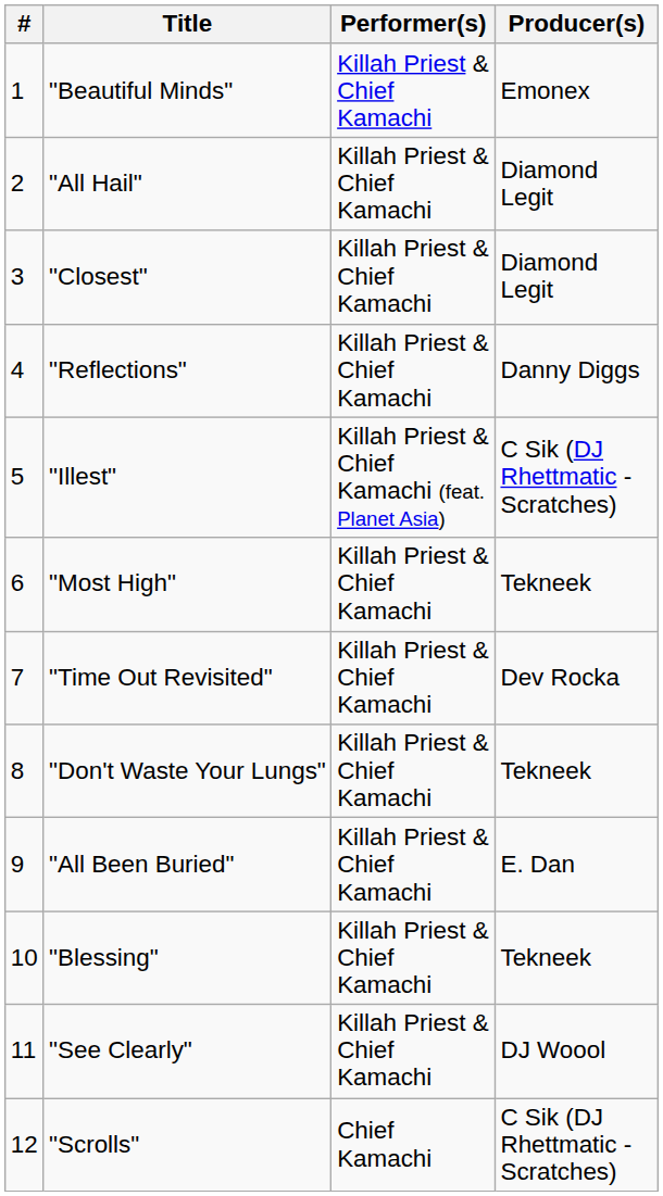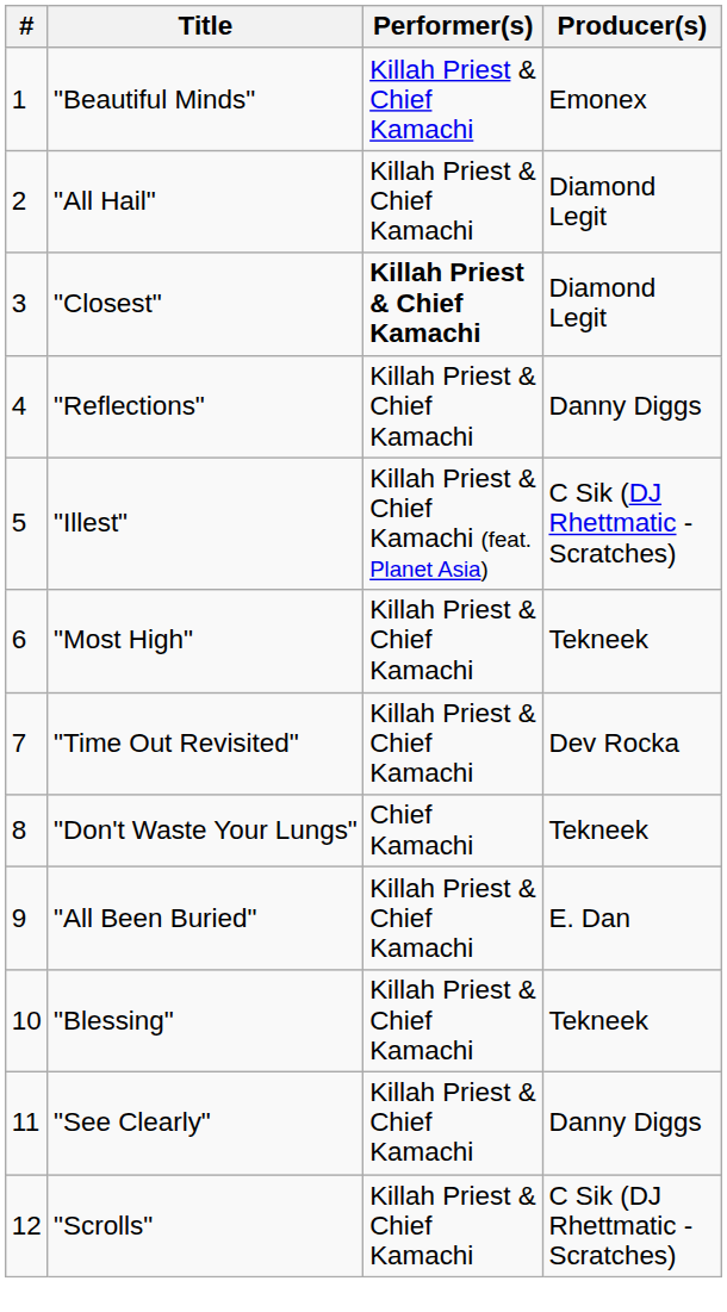"Closest" | Performer(s): normal -> bold
"Don't Waste Your Lungs" | Performer(s): Killah Priest & Chief Kamachi -> Chief Kamachi
"See Clearly" | Producer(s): DJ Woool -> Danny Diggs
"Scrolls" | Performer(s): Chief Kamachi -> Killah Priest & Chief Kamachi
